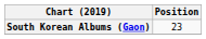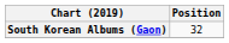South Korean Albums (Gaon) | Position: 23 -> 32
